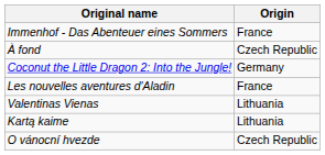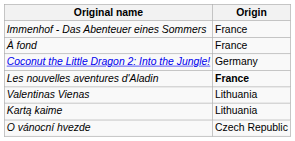À fond | Origin: Czech Republic -> France
Les nouvelles aventures d'Aladin | Origin: normal -> bold
